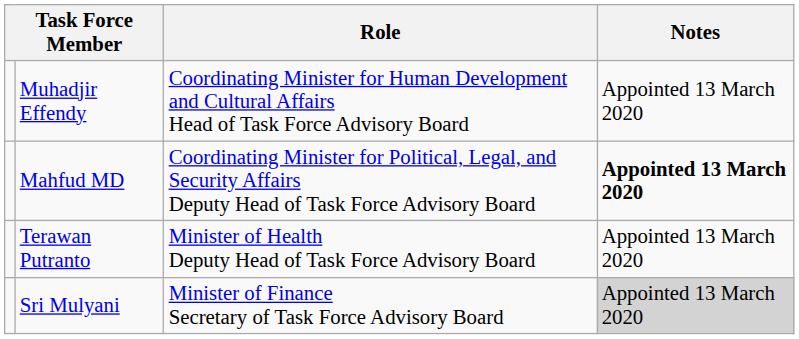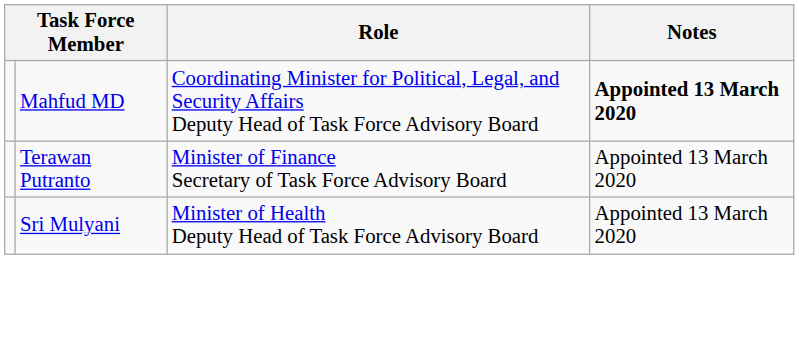- row: Muhadjir Effendy | Coordinating Minister for Human Development and Cultural Affairs Head of Task Force Advisory Board | Appointed 13 March 2020
Terawan Putranto | Role: Minister of Health Deputy Head of Task Force Advisory Board -> Minister of Finance Secretary of Task Force Advisory Board
Sri Mulyani | Role: Minister of Finance Secretary of Task Force Advisory Board -> Minister of Health Deputy Head of Task Force Advisory Board
Sri Mulyani | Notes: lightgrey background -> no background
